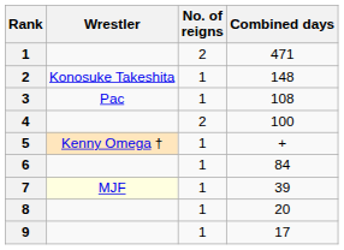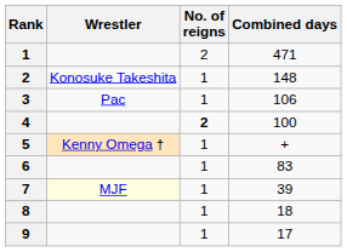3 | Combined days: 108 -> 106
4 | No. of reigns: normal -> bold
6 | Combined days: 84 -> 83
8 | Combined days: 20 -> 18
